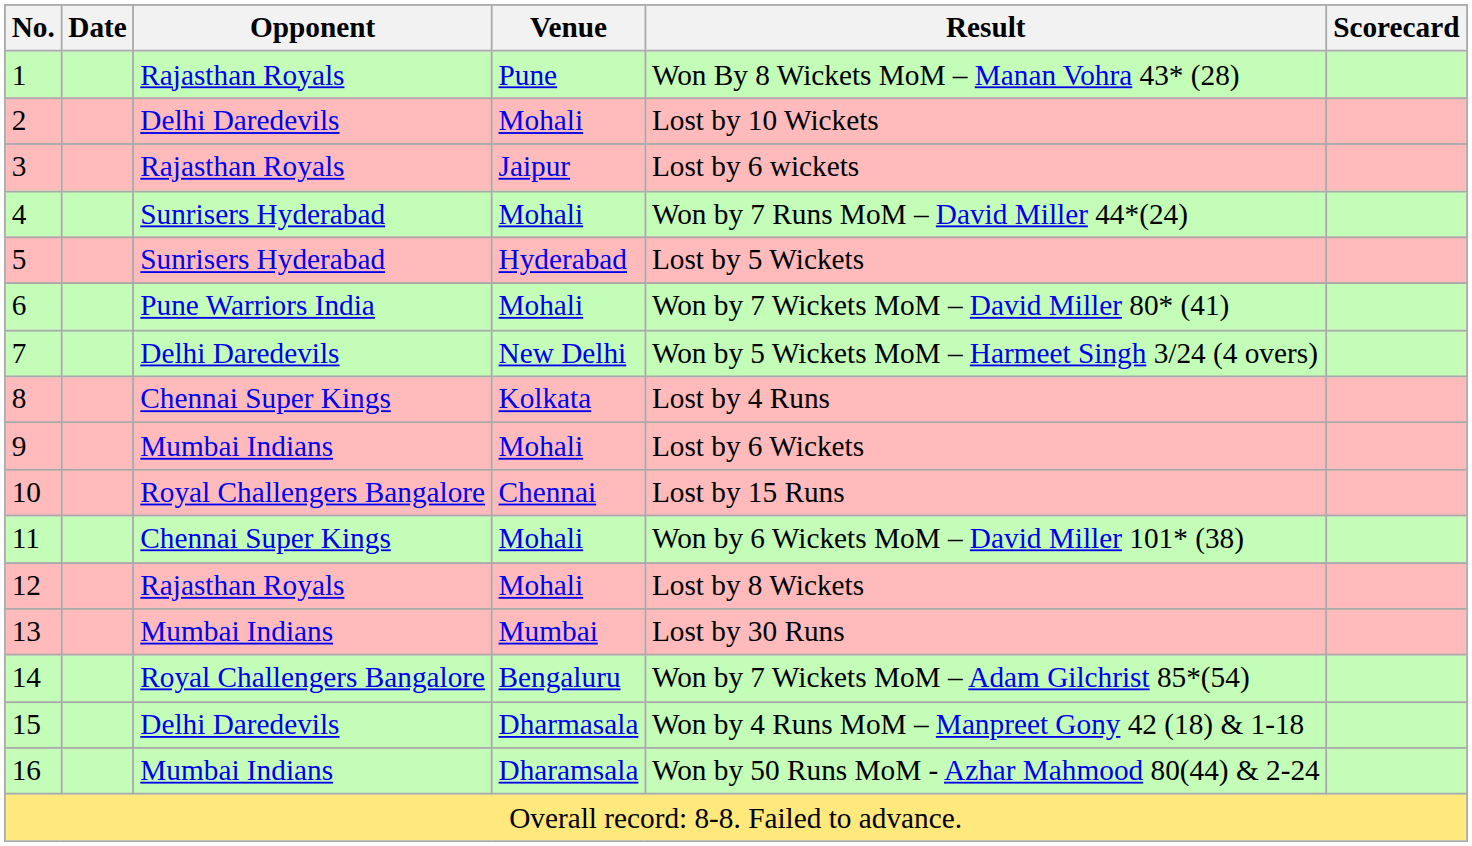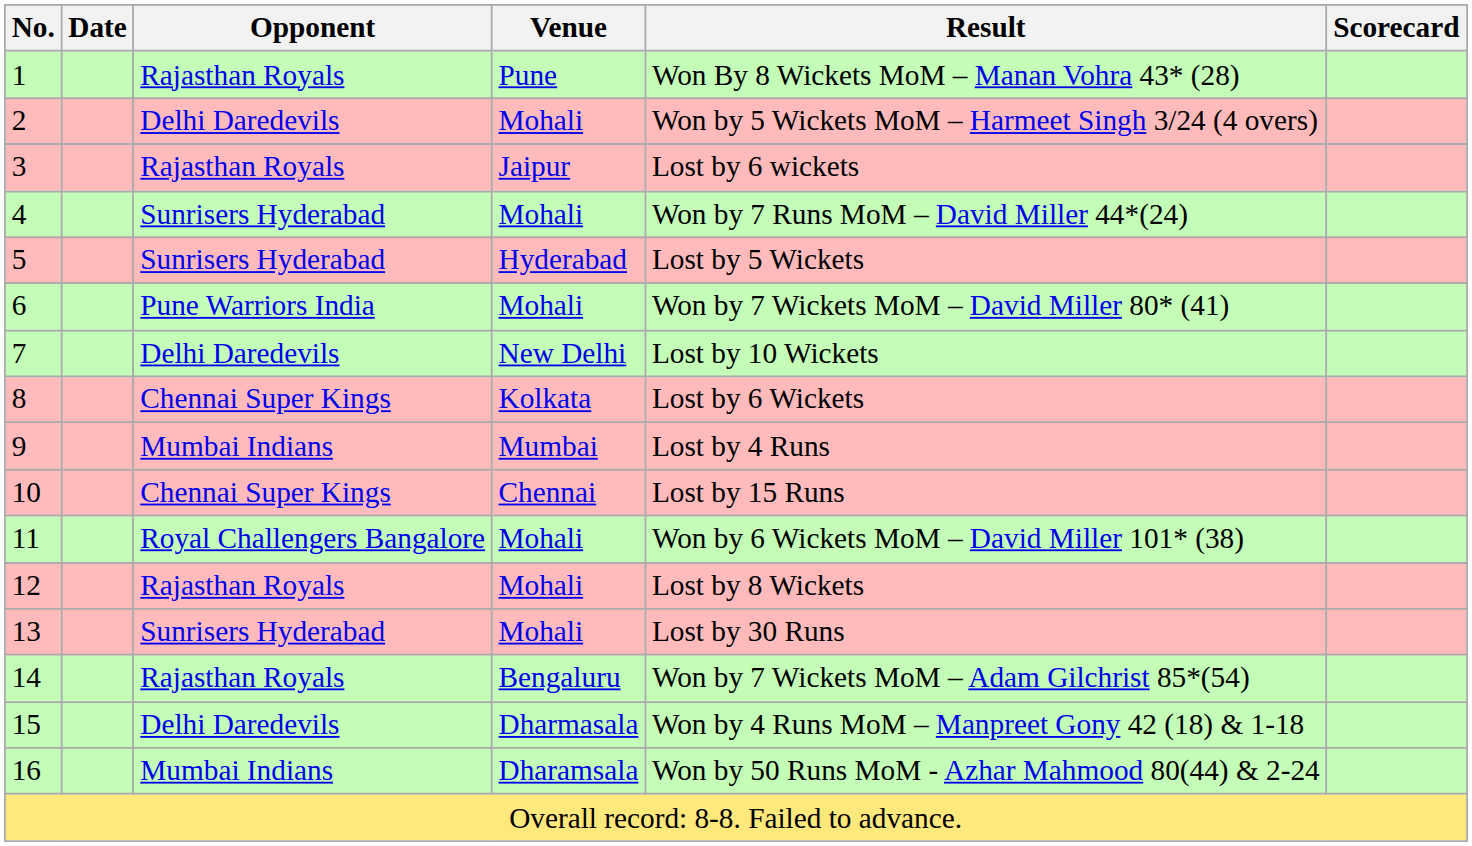2 | Result: Lost by 10 Wickets -> Won by 5 Wickets MoM – Harmeet Singh 3/24 (4 overs)
7 | Result: Won by 5 Wickets MoM – Harmeet Singh 3/24 (4 overs) -> Lost by 10 Wickets
8 | Result: Lost by 4 Runs -> Lost by 6 Wickets
9 | Venue: Mohali -> Mumbai
9 | Result: Lost by 6 Wickets -> Lost by 4 Runs
10 | Opponent: Royal Challengers Bangalore -> Chennai Super Kings
11 | Opponent: Chennai Super Kings -> Royal Challengers Bangalore
13 | Opponent: Mumbai Indians -> Sunrisers Hyderabad
13 | Venue: Mumbai -> Mohali
14 | Opponent: Royal Challengers Bangalore -> Rajasthan Royals
